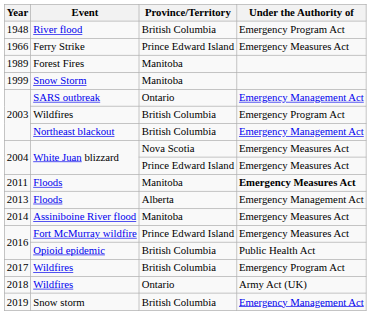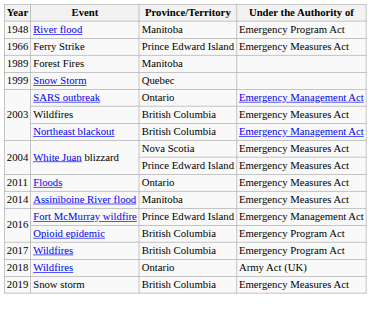1948 | Province/Territory: British Columbia -> Manitoba
1999 | Province/Territory: Manitoba -> Quebec
2003 / Wildfires | Under the Authority of: Emergency Program Act -> Emergency Measures Act
2011 | Province/Territory: Manitoba -> Ontario
2011 | Under the Authority of: bold -> normal
- row: 2013 | Floods | Alberta | Emergency Management Act
2016 / Fort McMurray wildfire | Under the Authority of: Emergency Measures Act -> Emergency Management Act
2016 / Opioid epidemic | Under the Authority of: Public Health Act -> Emergency Program Act
2019 | Under the Authority of: Emergency Management Act -> Emergency Measures Act
